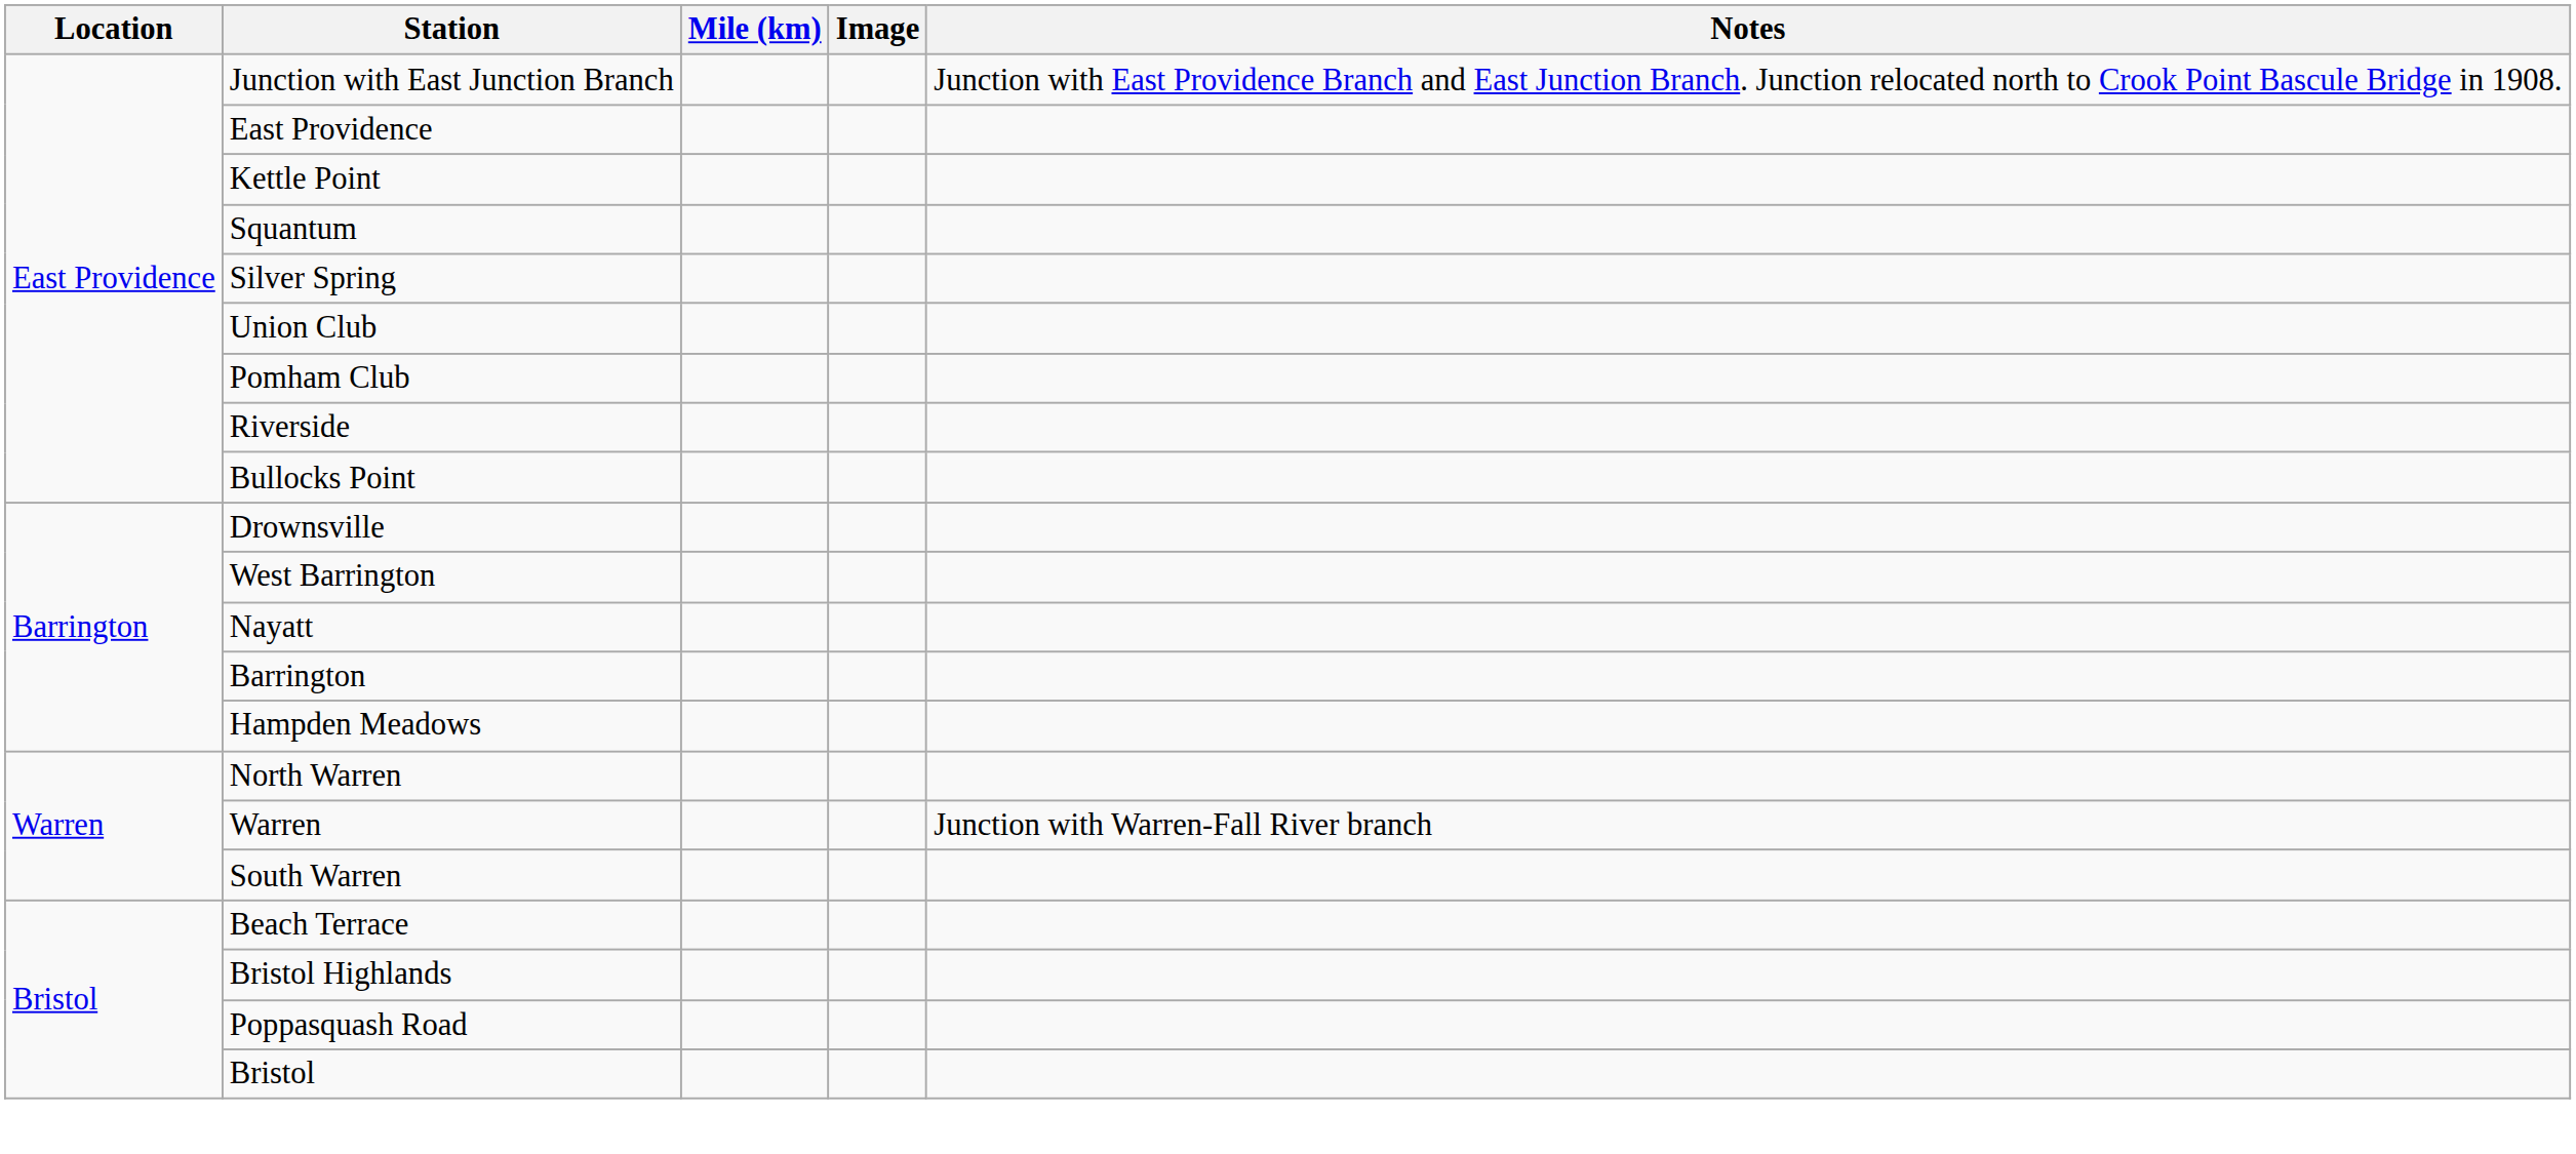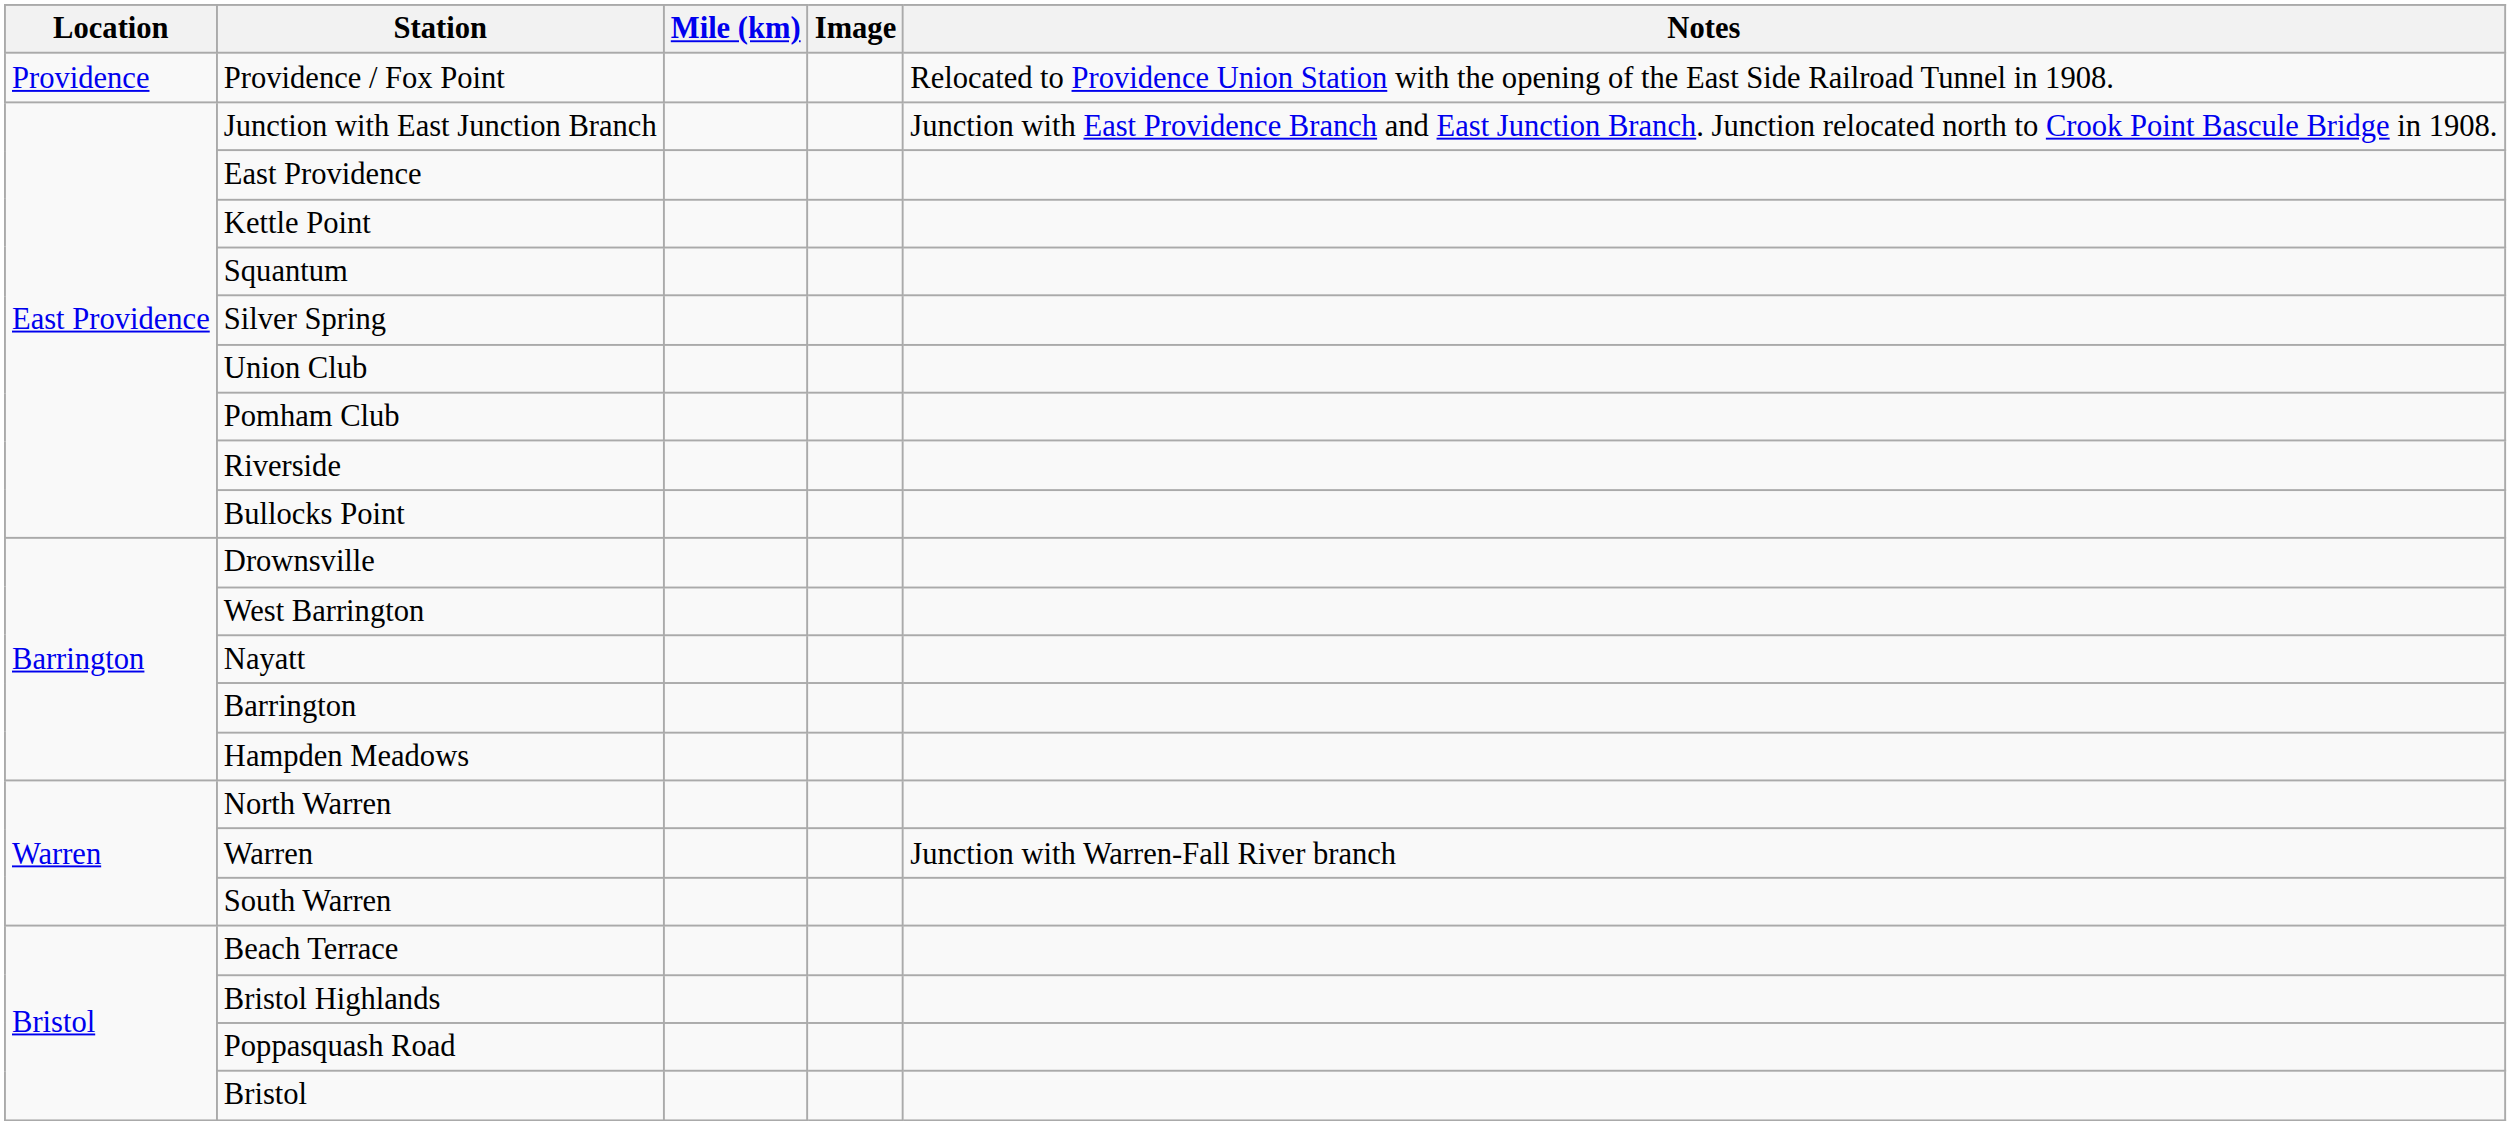+ row: Providence | Providence / Fox Point | Relocated to Providence Union Station with the opening of the East Side Railroad Tunnel in 1908.
